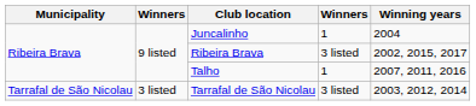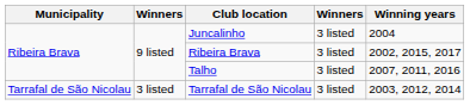Juncalinho | column 4: 1 -> 3 listed
Talho | column 4: 1 -> 3 listed
